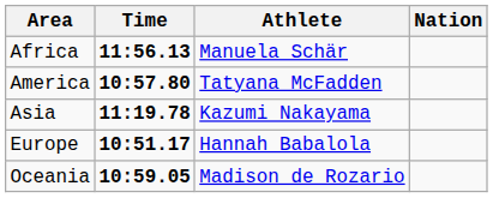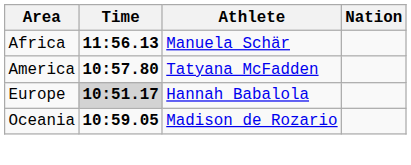- row: Asia | 11:19.78 | Kazumi Nakayama
Europe | Time: no background -> lightgrey background
